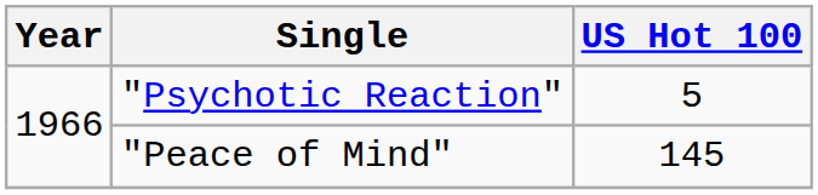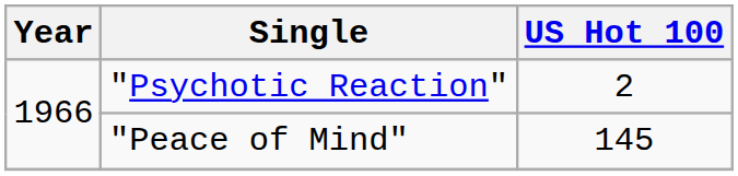"Psychotic Reaction" | US Hot 100: 5 -> 2
